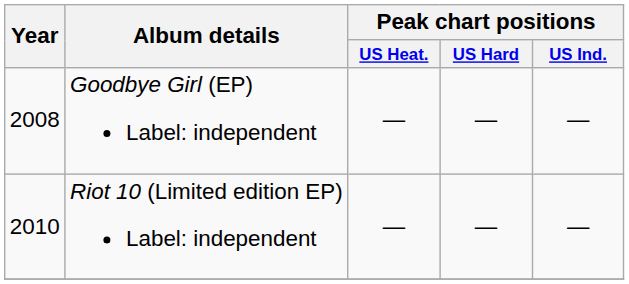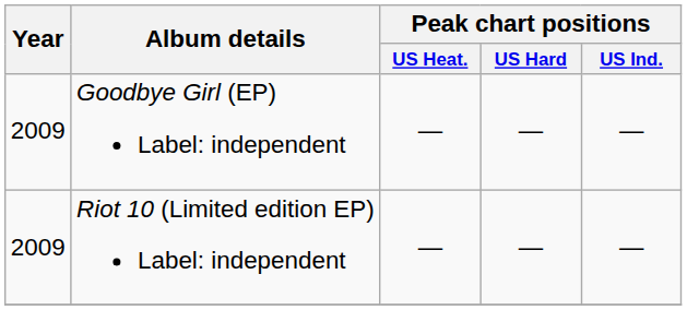Goodbye Girl (EP) Label: independent | Year: 2008 -> 2009
Riot 10 (Limited edition EP) Label: independent | Year: 2010 -> 2009
